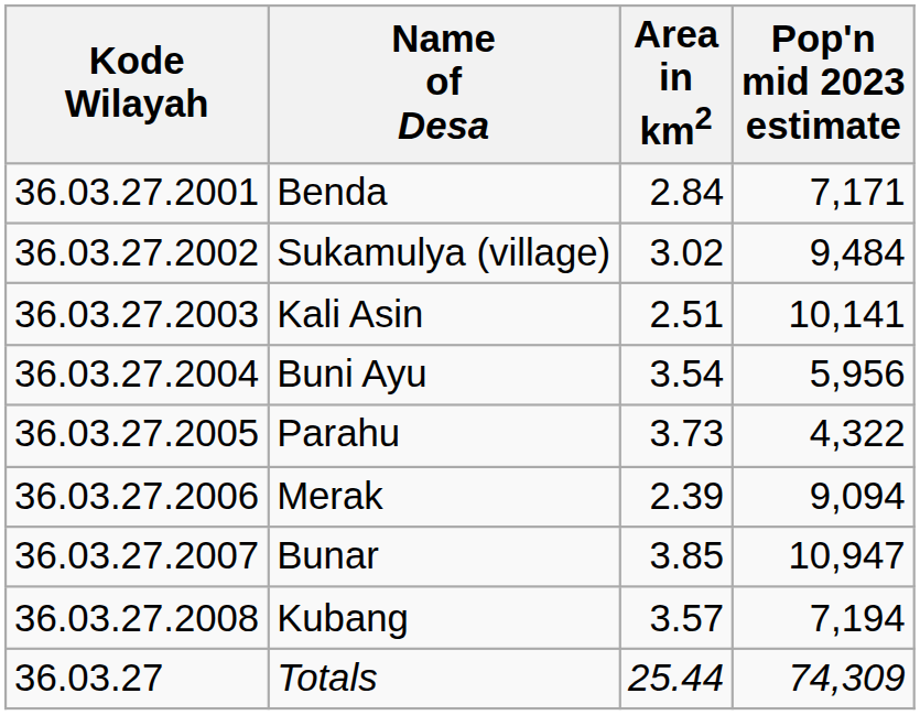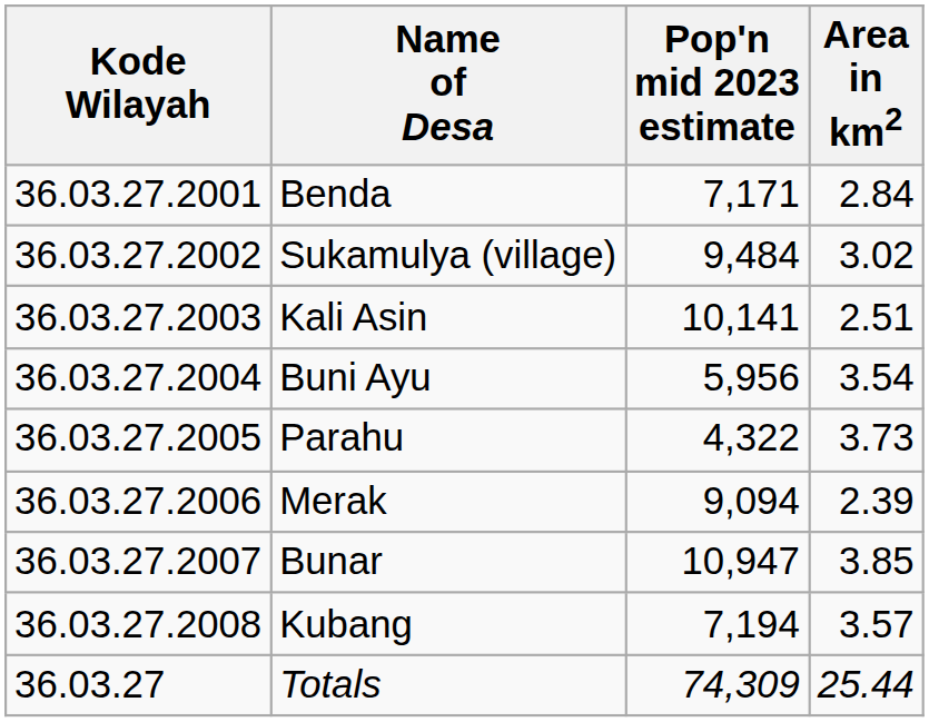columns swapped: Area in km2 <-> Pop'n mid 2023 estimate
